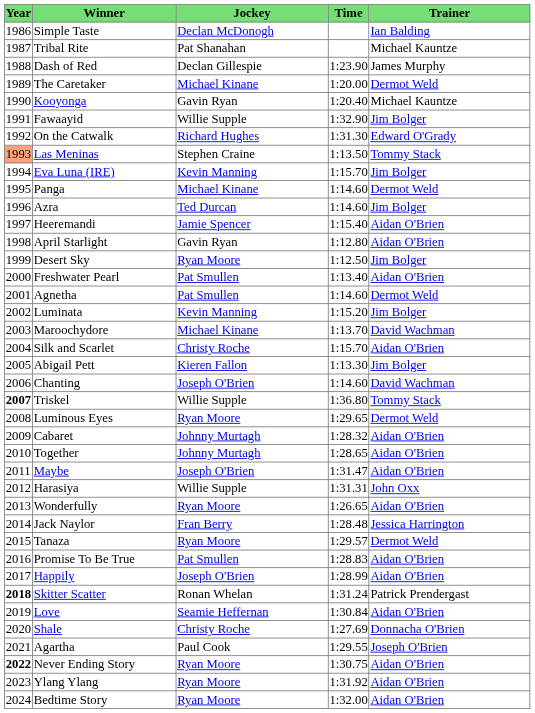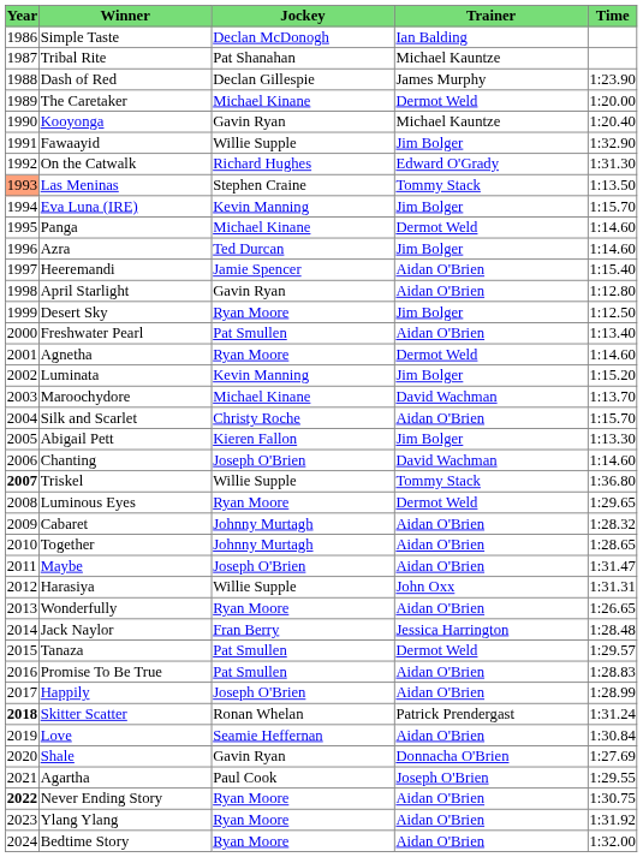columns swapped: Trainer <-> Time
Agnetha | Jockey: Pat Smullen -> Ryan Moore
Tanaza | Jockey: Ryan Moore -> Pat Smullen
Shale | Jockey: Christy Roche -> Gavin Ryan
